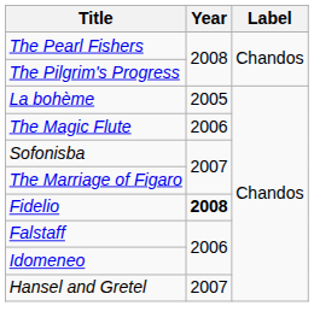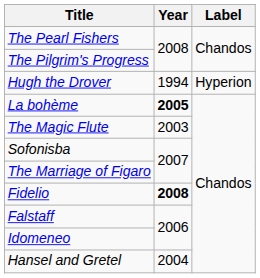+ row: Hugh the Drover | 1994 | Hyperion
La bohème | Year: normal -> bold
The Magic Flute | Year: 2006 -> 2003
Hansel and Gretel | Year: 2007 -> 2004
